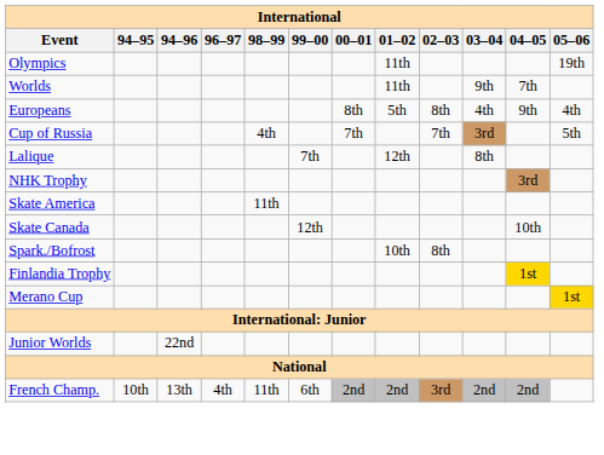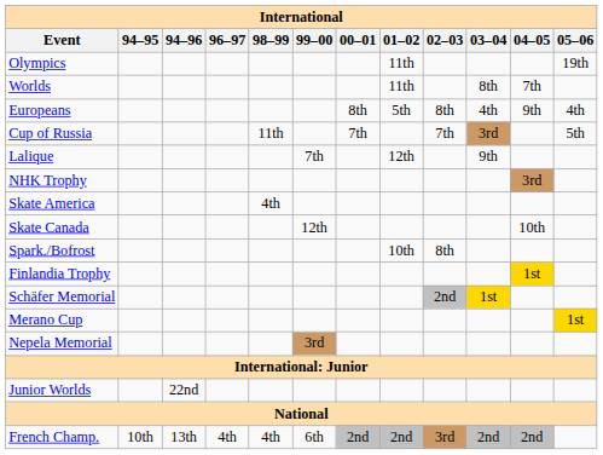Worlds | 03–04: 9th -> 8th
Cup of Russia | 98–99: 4th -> 11th
Lalique | 03–04: 8th -> 9th
Skate America | 98–99: 11th -> 4th
+ row: Schäfer Memorial | 2nd | 1st
+ row: Nepela Memorial | 3rd
French Champ. | 98–99: 11th -> 4th
